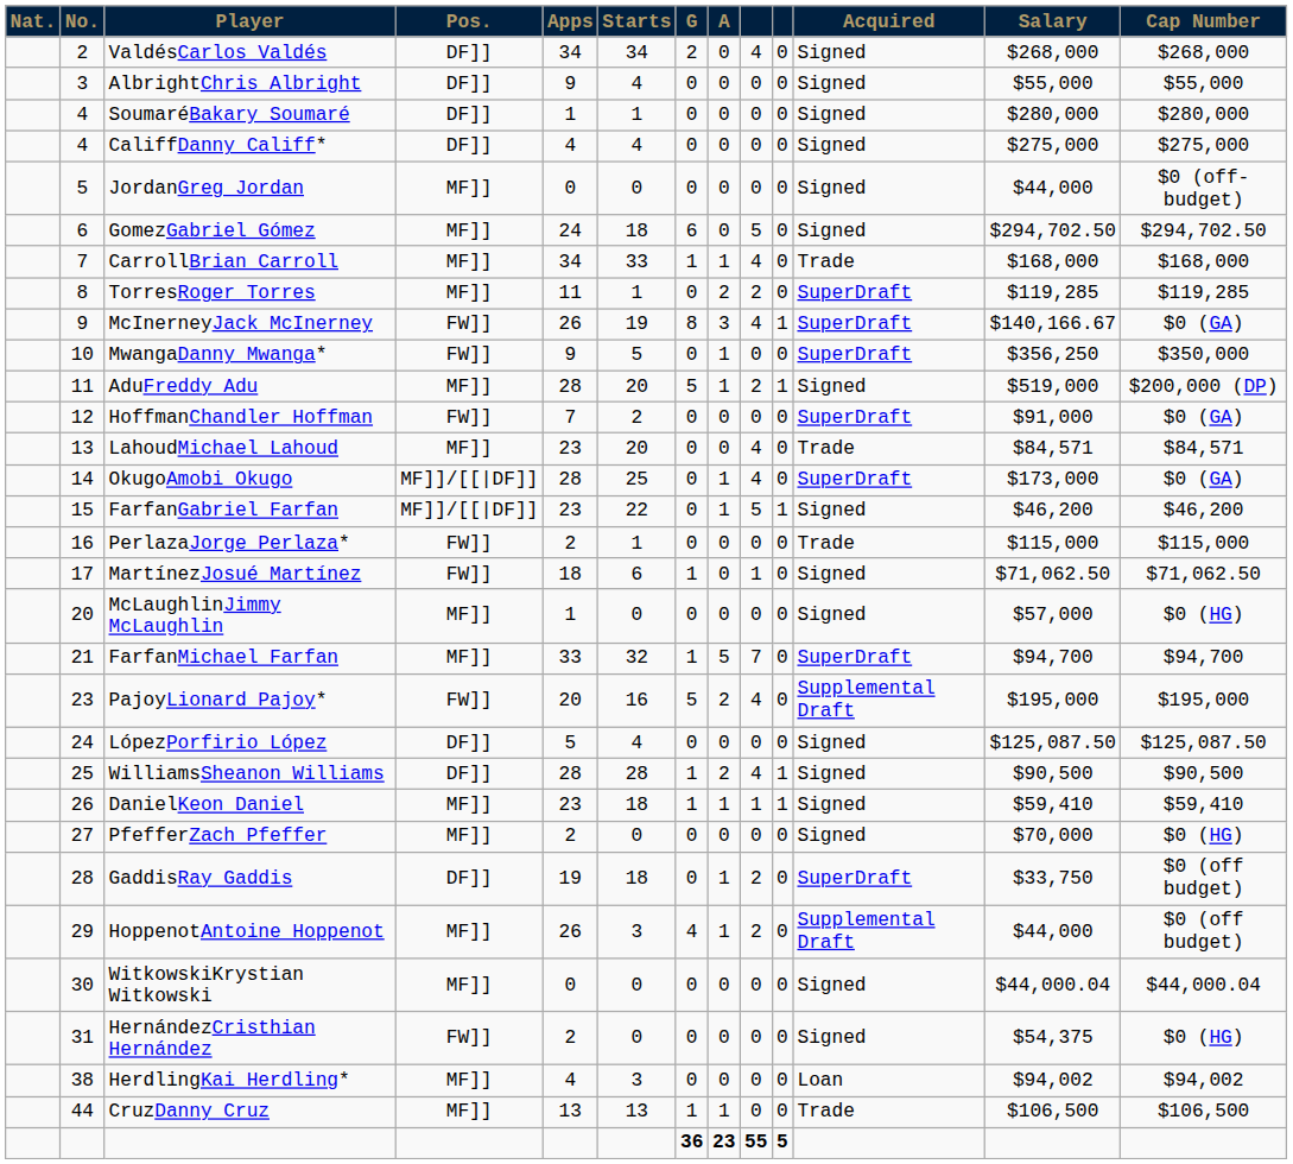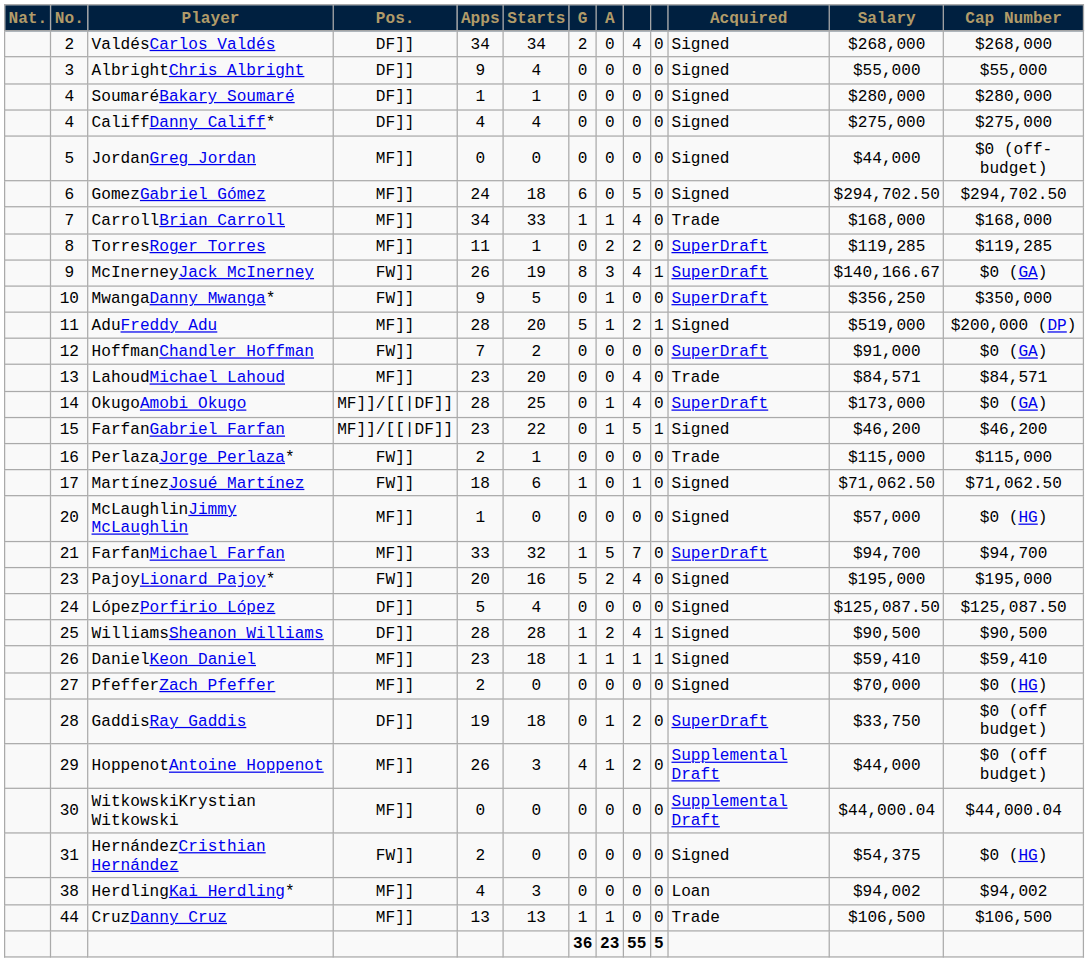PajoyLionard Pajoy* | Acquired: Supplemental Draft -> Signed
WitkowskiKrystian Witkowski | Acquired: Signed -> Supplemental Draft
